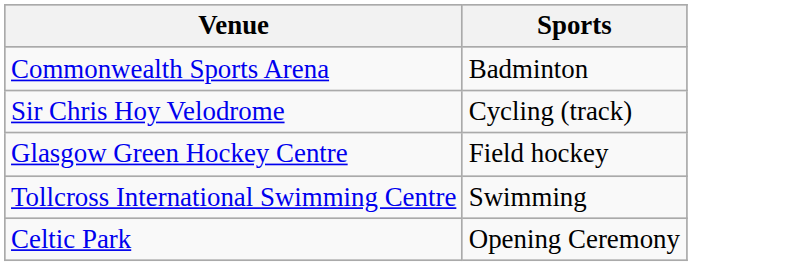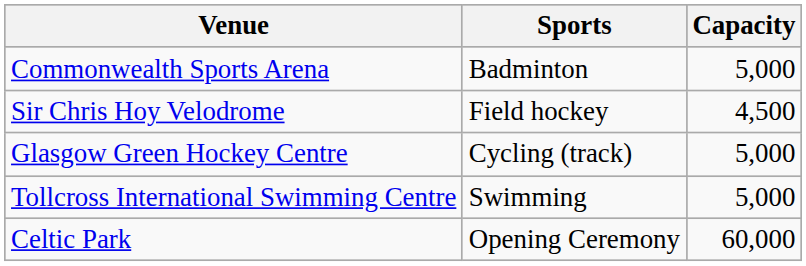+ column: Capacity | 5,000 | 4,500 | 5,000 | 5,000 | 60,000
Sir Chris Hoy Velodrome | Sports: Cycling (track) -> Field hockey
Glasgow Green Hockey Centre | Sports: Field hockey -> Cycling (track)
